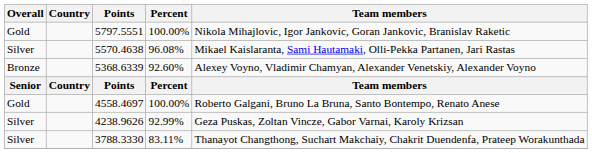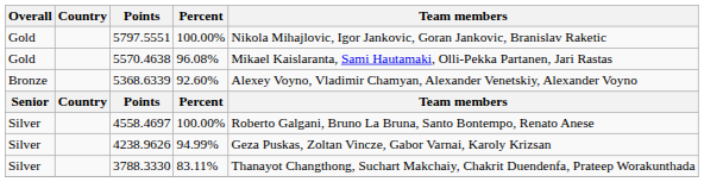5570.4638 | Overall: Silver -> Gold
4558.4697 | Overall: Gold -> Silver
4238.9626 | Percent: 92.99% -> 94.99%
